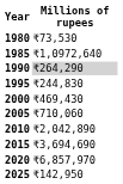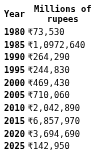1990 | Millions of rupees: lightgrey background -> no background
2015 | Millions of rupees: ₹3,694,690 -> ₹6,857,970
2020 | Millions of rupees: ₹6,857,970 -> ₹3,694,690
